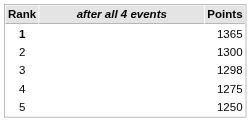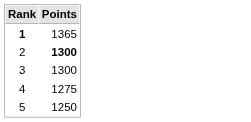- column: after all 4 events
2 | Points: normal -> bold
3 | Points: 1298 -> 1300
